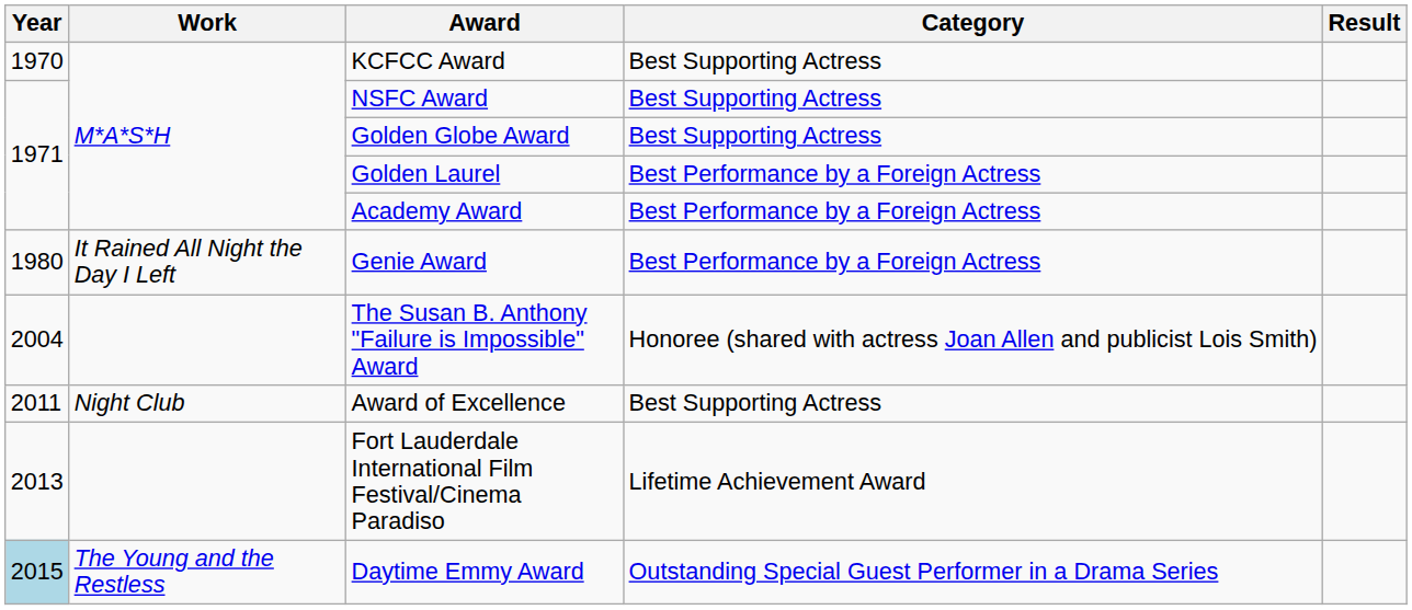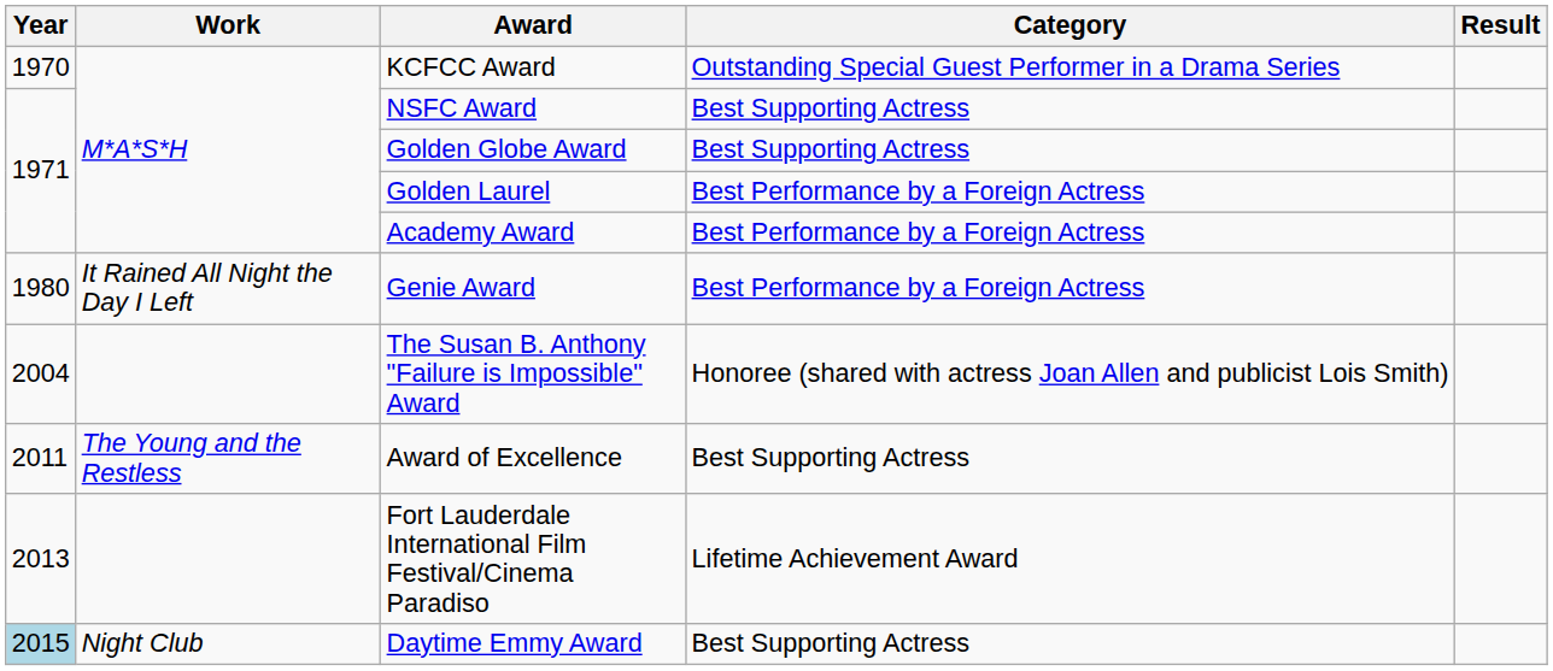KCFCC Award | Category: Best Supporting Actress -> Outstanding Special Guest Performer in a Drama Series
Award of Excellence | Work: Night Club -> The Young and the Restless
Daytime Emmy Award | Work: The Young and the Restless -> Night Club
Daytime Emmy Award | Category: Outstanding Special Guest Performer in a Drama Series -> Best Supporting Actress
